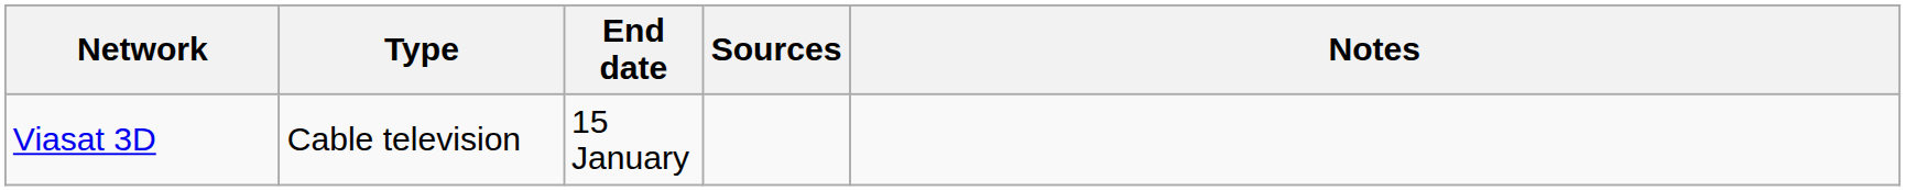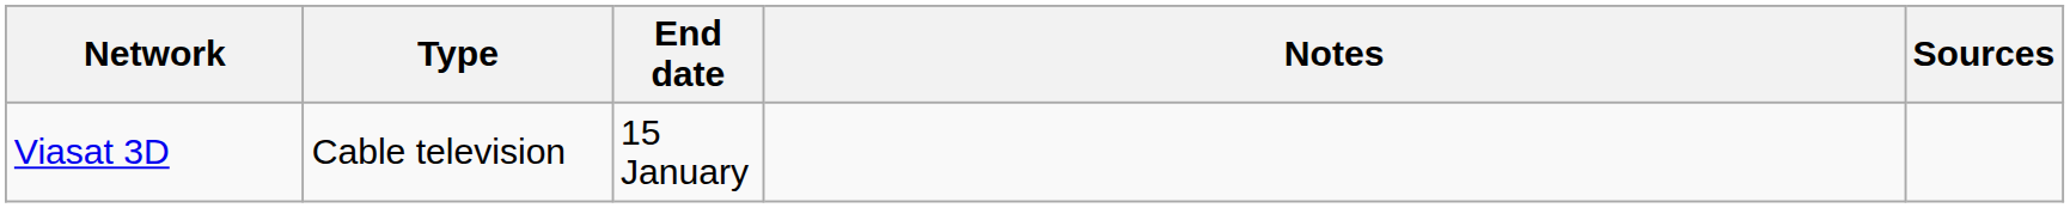columns swapped: Notes <-> Sources
